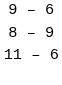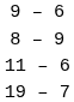+ row: 19 – 7
